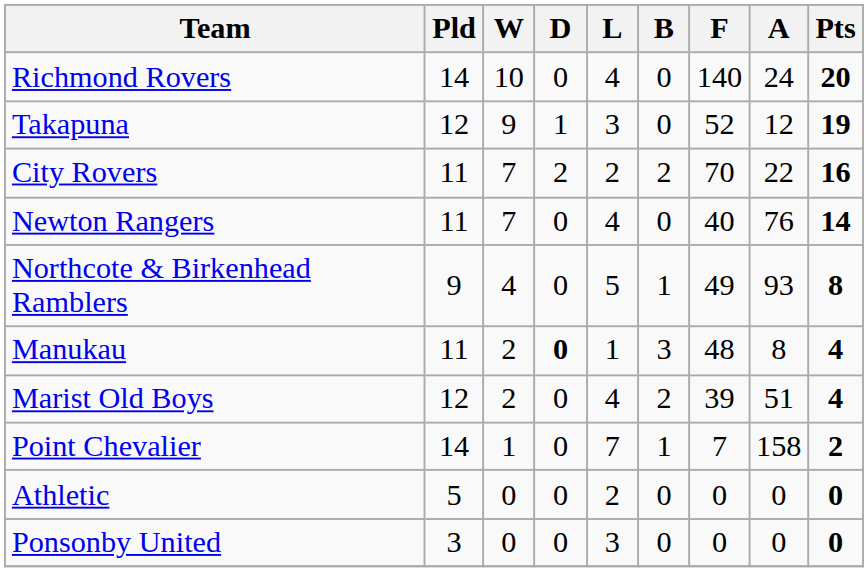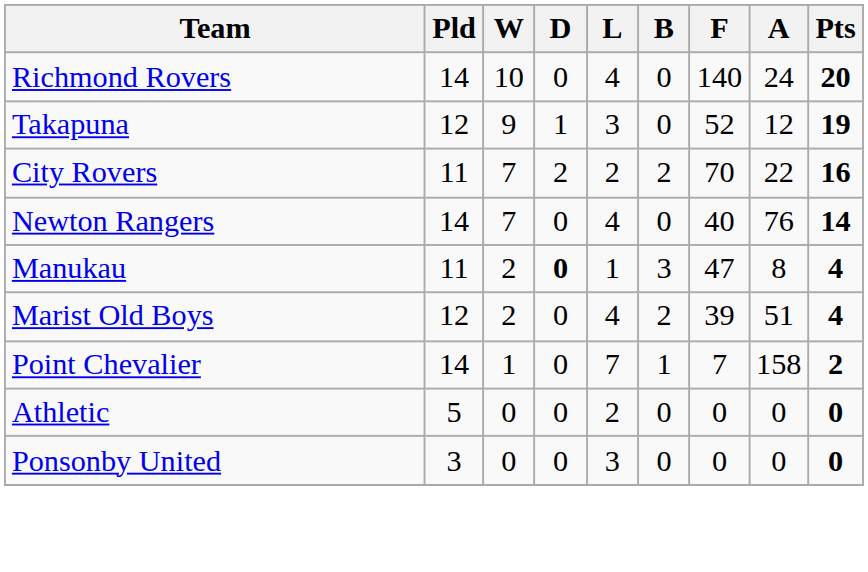Newton Rangers | Pld: 11 -> 14
- row: Northcote & Birkenhead Ramblers | 9 | 4 | 0 | 5 | 1 | 49 | 93 | 8
Manukau | F: 48 -> 47
